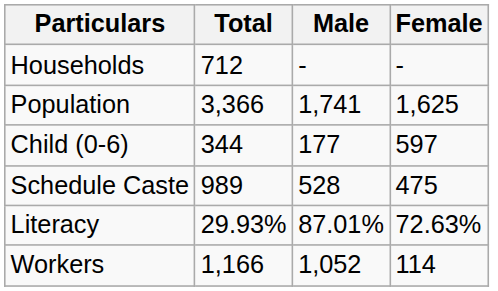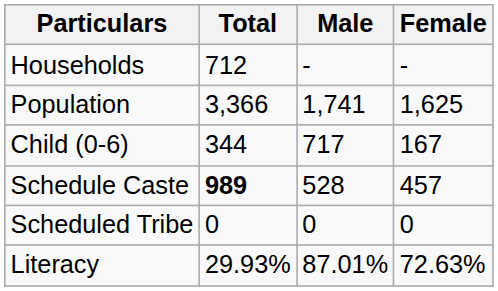Child (0-6) | Male: 177 -> 717
Child (0-6) | Female: 597 -> 167
Schedule Caste | Total: normal -> bold
Schedule Caste | Female: 475 -> 457
+ row: Scheduled Tribe | 0 | 0 | 0
- row: Workers | 1,166 | 1,052 | 114
